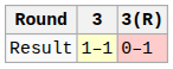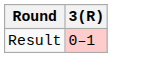- column: 3 | 1–1
